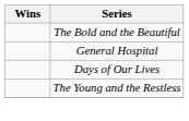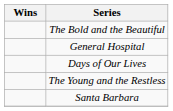+ row: Santa Barbara
